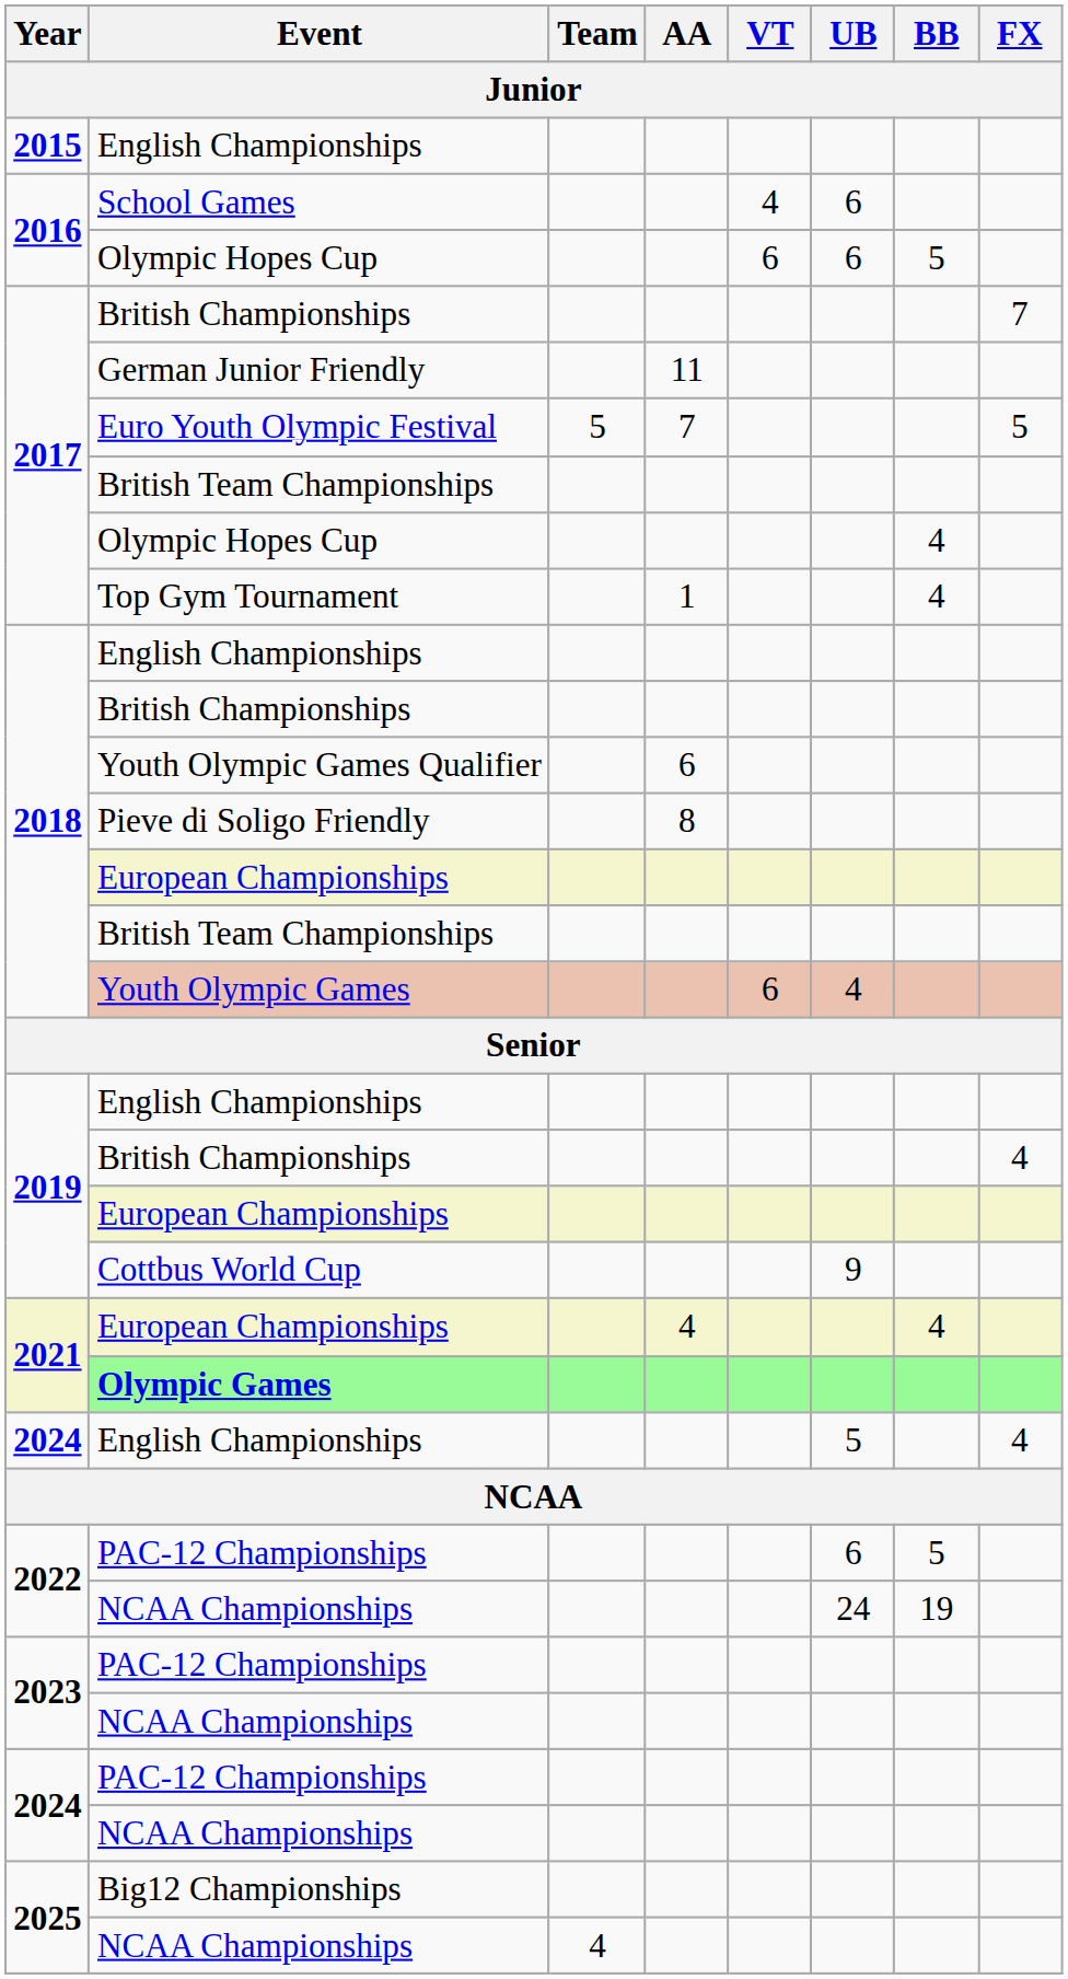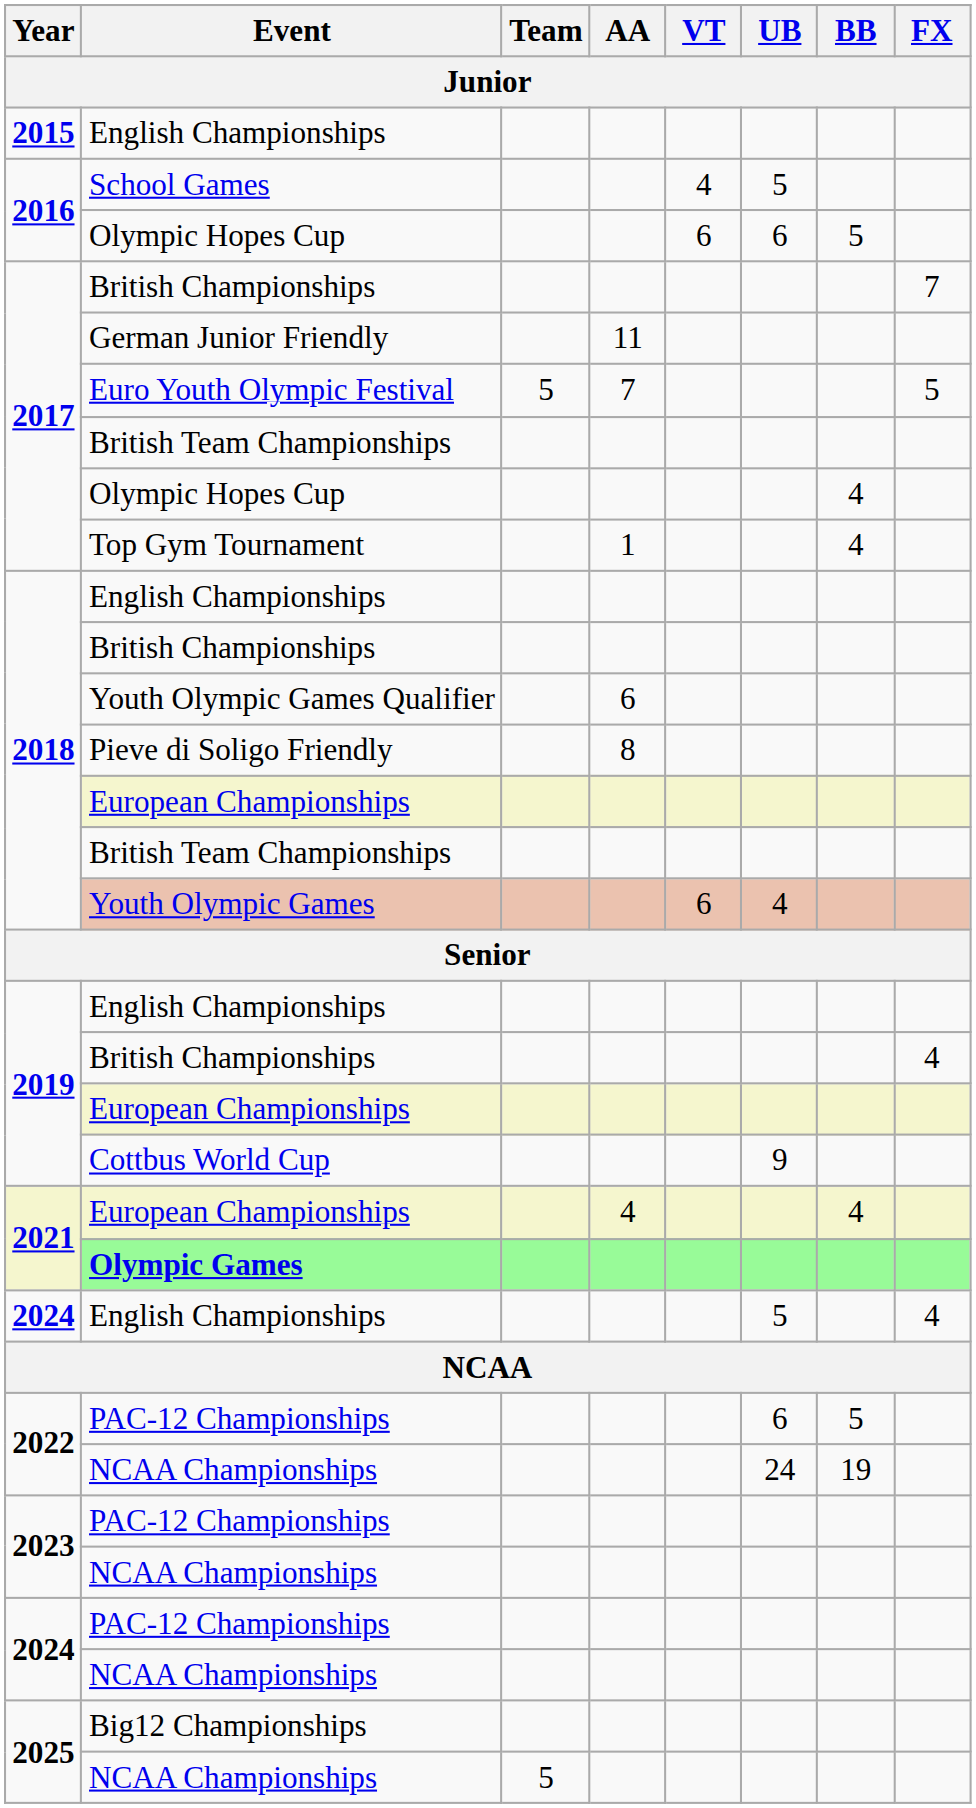School Games | UB: 6 -> 5
2025 / NCAA Championships | Team: 4 -> 5
